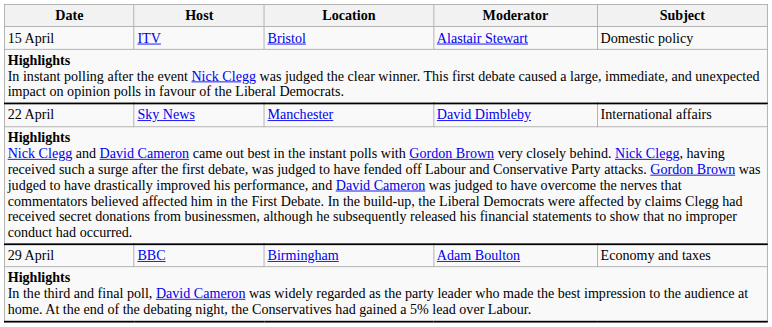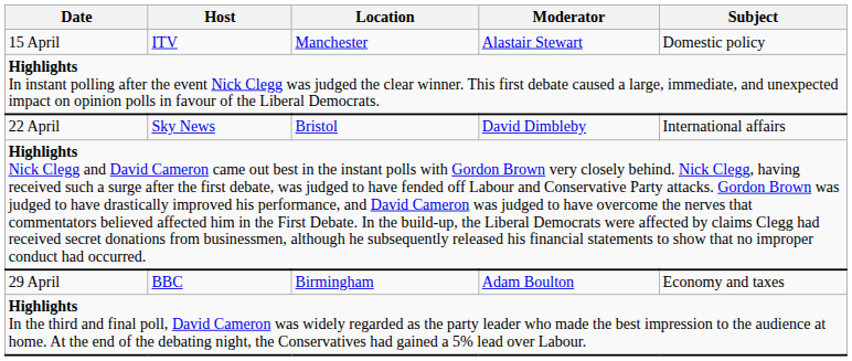15 April | Location: Bristol -> Manchester
22 April | Location: Manchester -> Bristol
